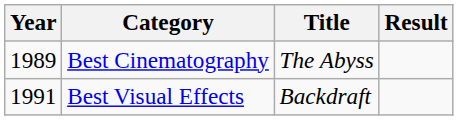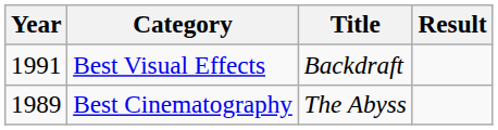rows swapped: Best Cinematography <-> Best Visual Effects
